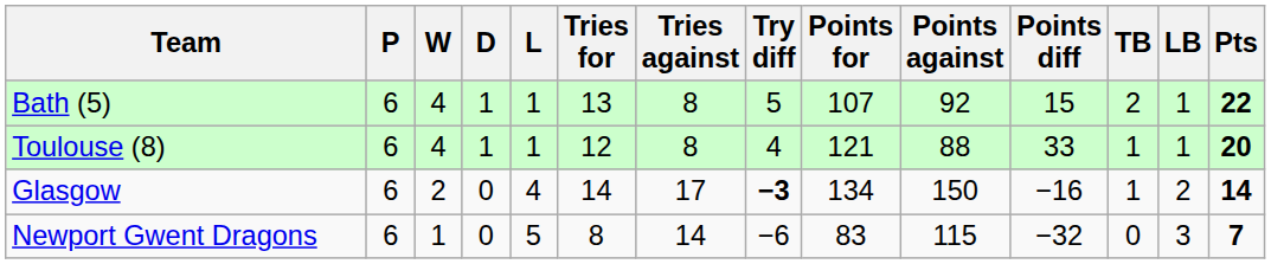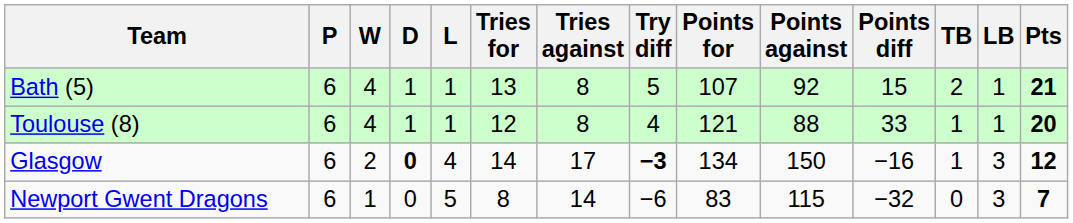Bath (5) | Pts: 22 -> 21
Glasgow | D: normal -> bold
Glasgow | LB: 2 -> 3
Glasgow | Pts: 14 -> 12
